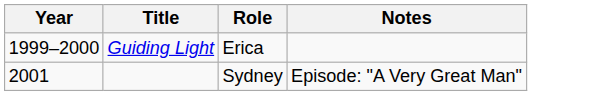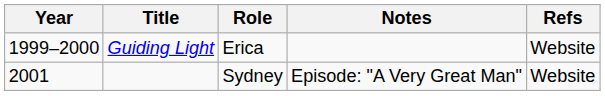+ column: Refs | Website | Website
